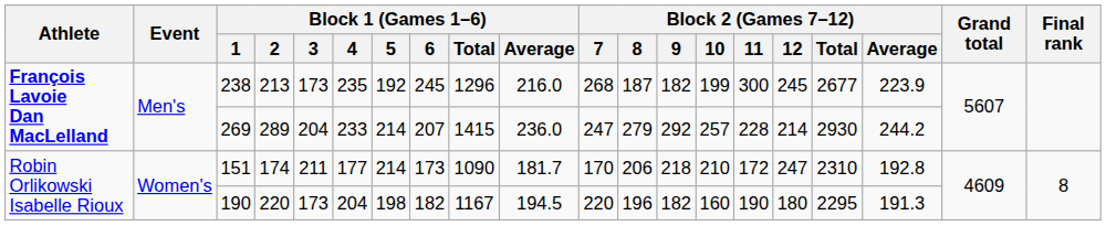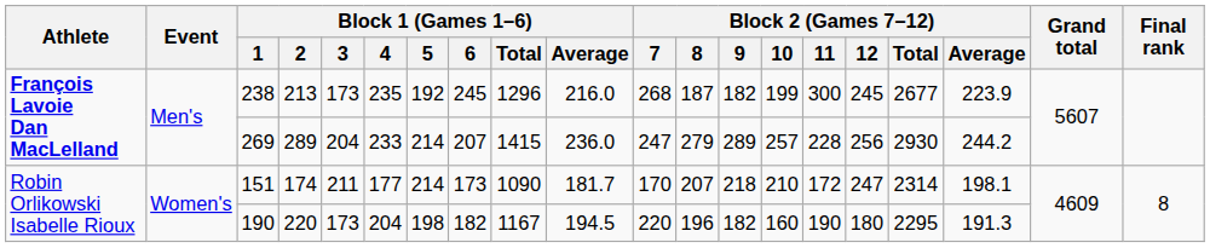269 | Block 2 (Games 7–12) / 9: 292 -> 289
269 | Block 2 (Games 7–12) / 12: 214 -> 256
151 | Block 2 (Games 7–12) / 8: 206 -> 207
151 | Block 2 (Games 7–12) / Total: 2310 -> 2314
151 | Block 2 (Games 7–12) / Average: 192.8 -> 198.1
